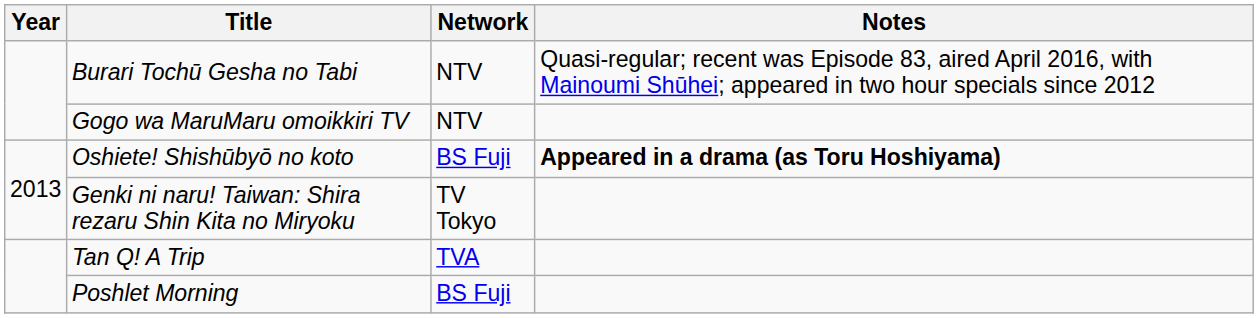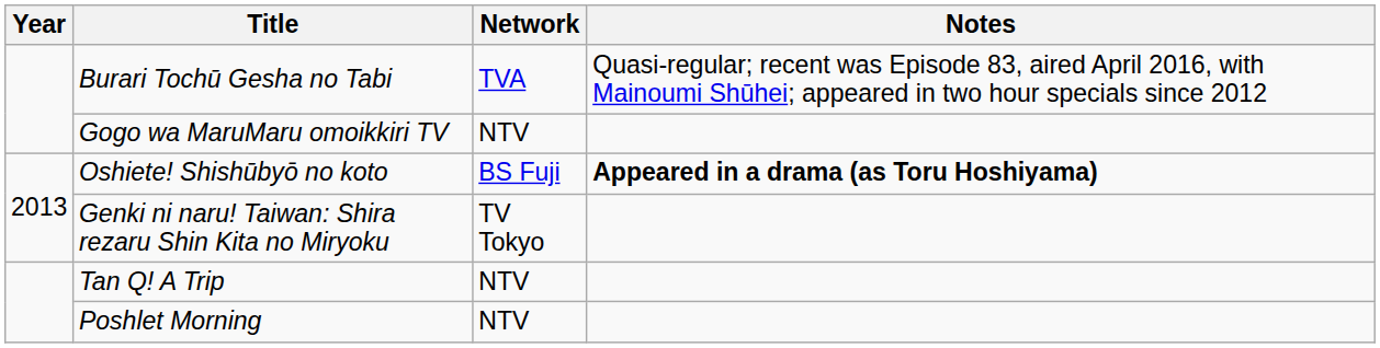Burari Tochū Gesha no Tabi | Network: NTV -> TVA
Tan Q! A Trip | Network: TVA -> NTV
Poshlet Morning | Network: BS Fuji -> NTV
